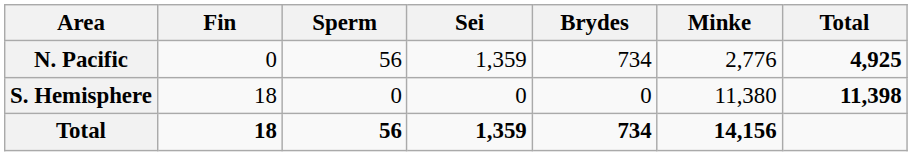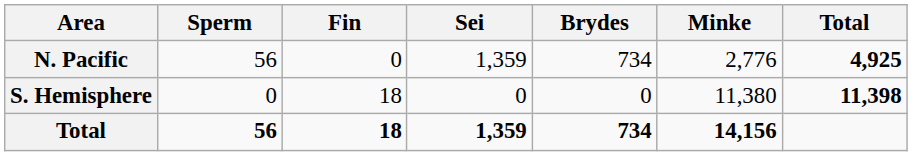columns swapped: Fin <-> Sperm
